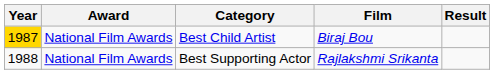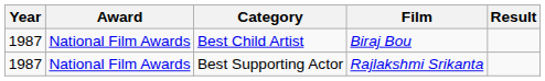Best Child Artist | Year: gold background -> no background
Best Supporting Actor | Year: 1988 -> 1987
